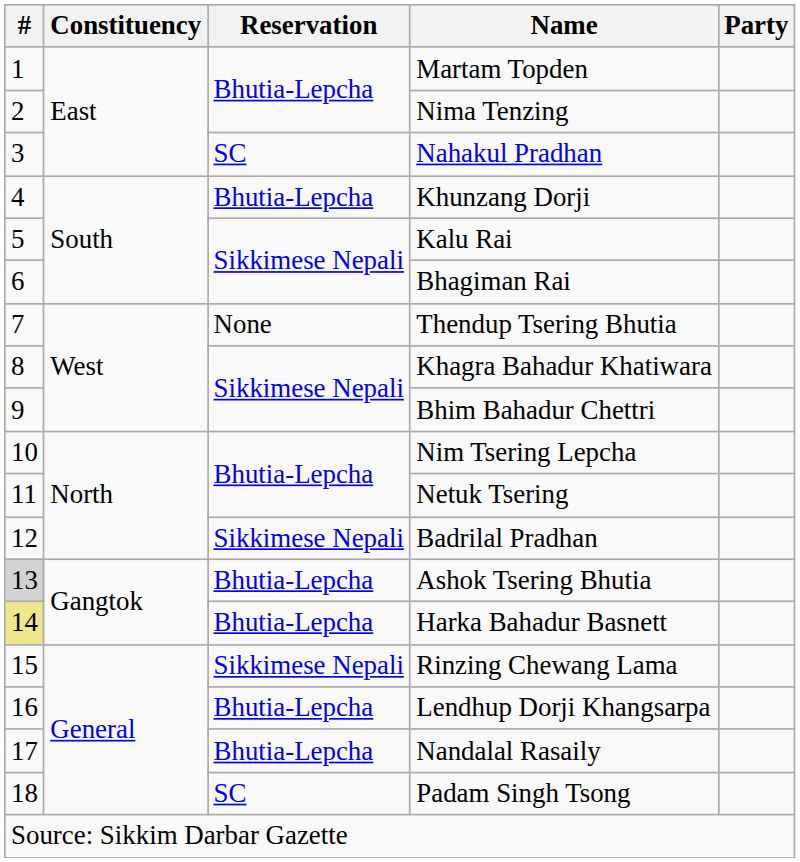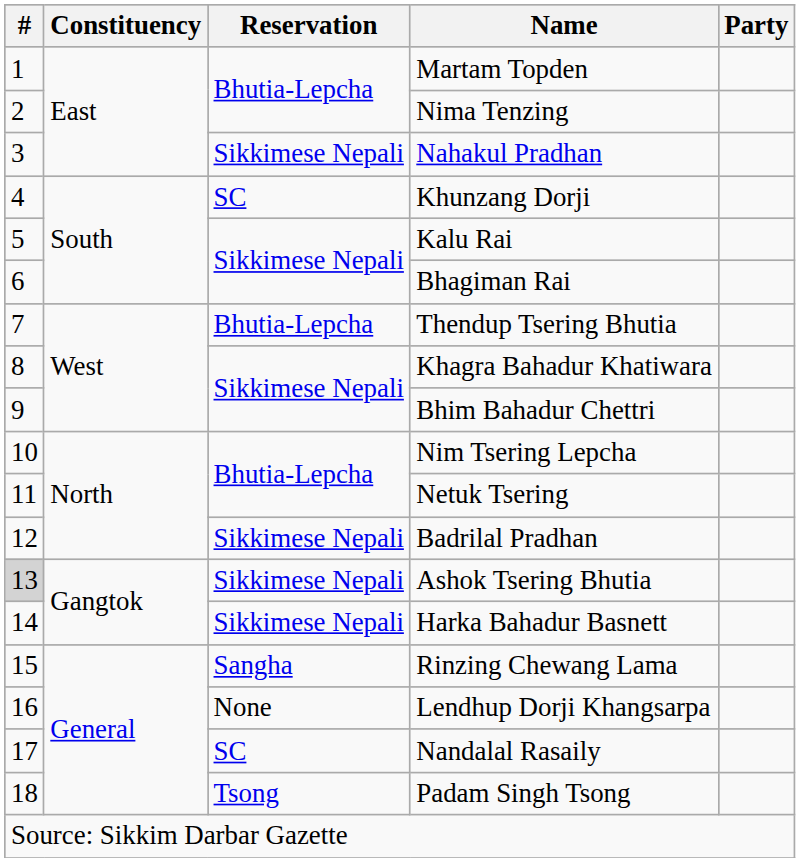Nahakul Pradhan | Reservation: SC -> Sikkimese Nepali
Khunzang Dorji | Reservation: Bhutia-Lepcha -> SC
Thendup Tsering Bhutia | Reservation: None -> Bhutia-Lepcha
Ashok Tsering Bhutia | Reservation: Bhutia-Lepcha -> Sikkimese Nepali
Harka Bahadur Basnett | #: khaki background -> no background
Harka Bahadur Basnett | Reservation: Bhutia-Lepcha -> Sikkimese Nepali
Rinzing Chewang Lama | Reservation: Sikkimese Nepali -> Sangha
Lendhup Dorji Khangsarpa | Reservation: Bhutia-Lepcha -> None
Nandalal Rasaily | Reservation: Bhutia-Lepcha -> SC
Padam Singh Tsong | Reservation: SC -> Tsong
